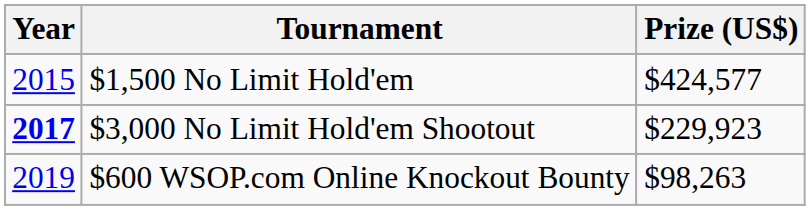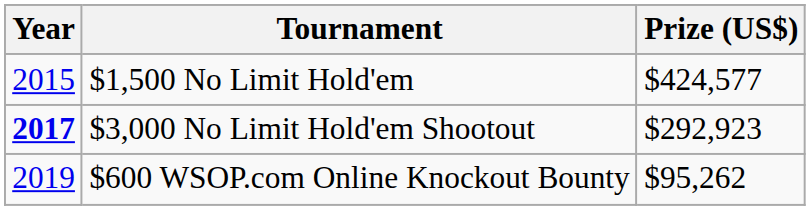$3,000 No Limit Hold'em Shootout | Prize (US$): $229,923 -> $292,923
$600 WSOP.com Online Knockout Bounty | Prize (US$): $98,263 -> $95,262
